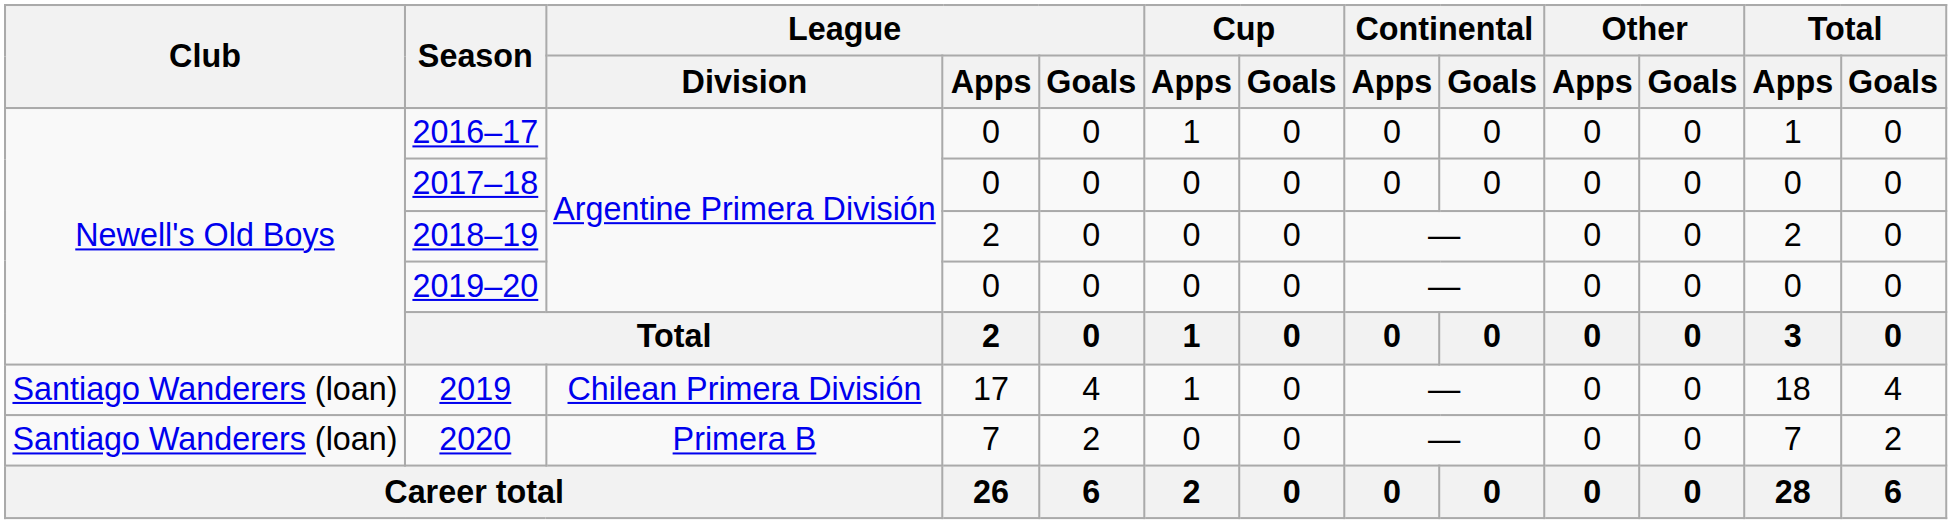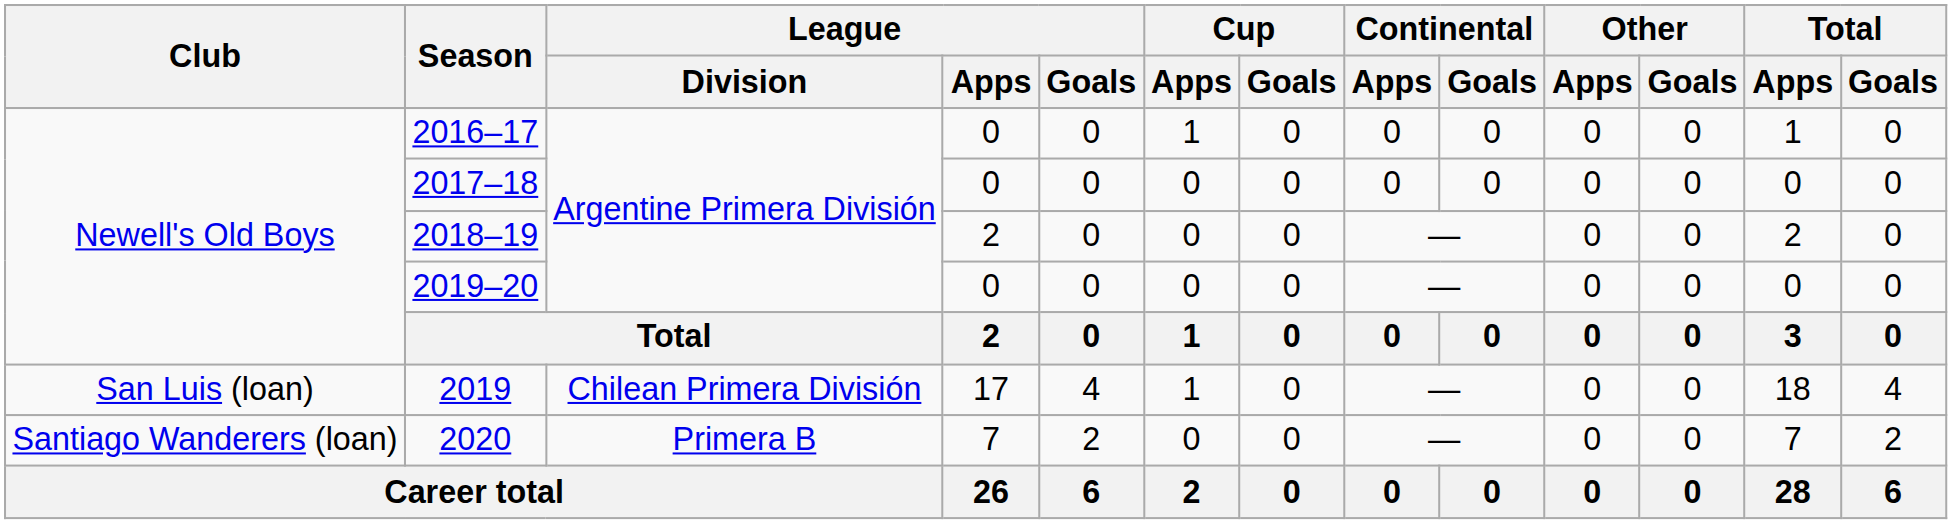2019 | Club: Santiago Wanderers (loan) -> San Luis (loan)
